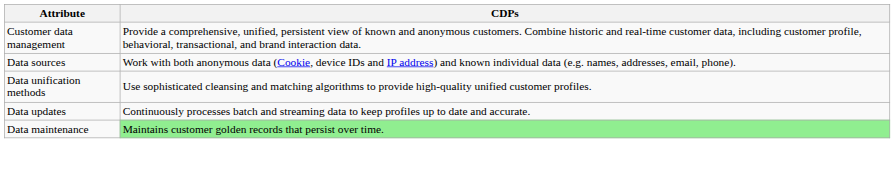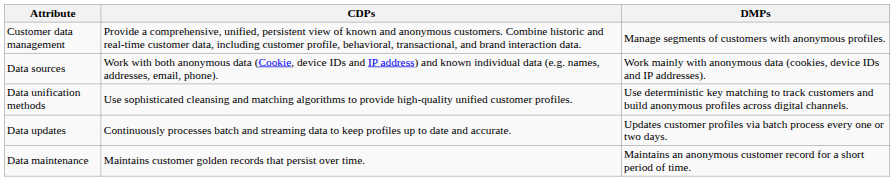+ column: DMPs | Manage segments of customers with anonymous profiles. | Work mainly with anonymous data (cookies, device IDs and IP addresses). | Use deterministic key matching to track customers and build anonymous profiles across digital channels. | Updates customer profiles via batch process every one or two days. | Maintains an anonymous customer record for a short period of time.
Data maintenance | CDPs: lightgreen background -> no background
